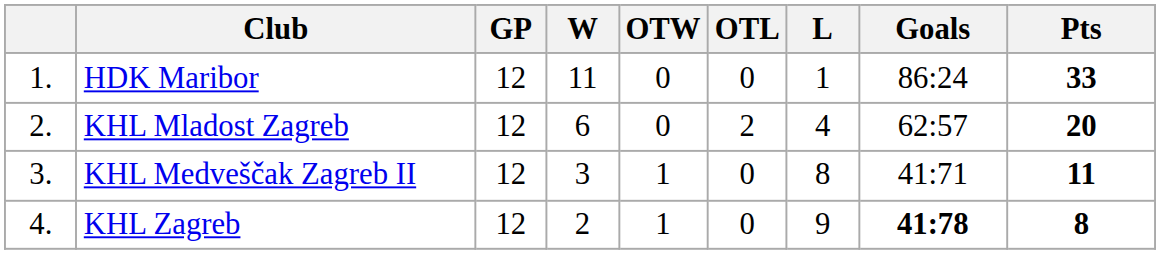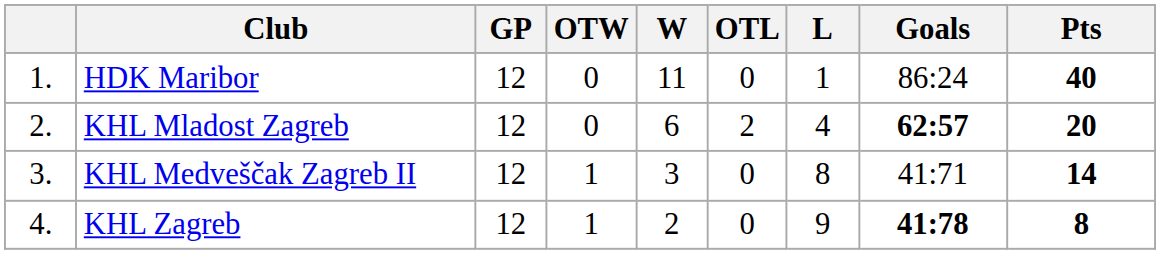columns swapped: W <-> OTW
HDK Maribor | Pts: 33 -> 40
KHL Mladost Zagreb | Goals: normal -> bold
KHL Medveščak Zagreb II | Pts: 11 -> 14
